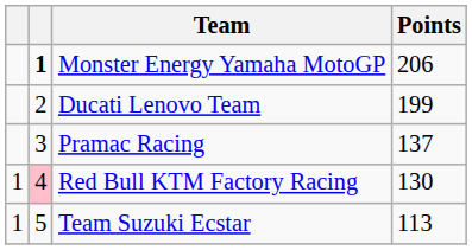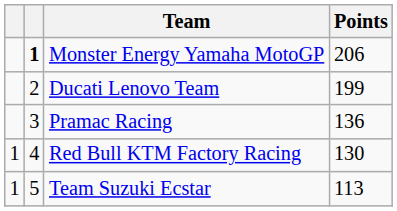Pramac Racing | Points: 137 -> 136
Red Bull KTM Factory Racing | column 2: pink background -> no background
